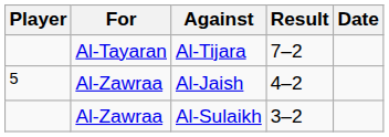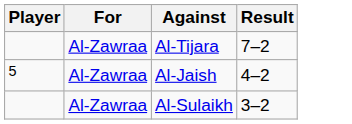- column: Date
Al-Tijara | For: Al-Tayaran -> Al-Zawraa
